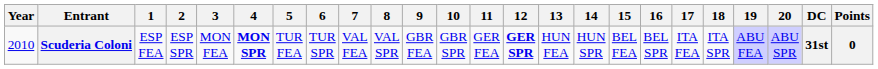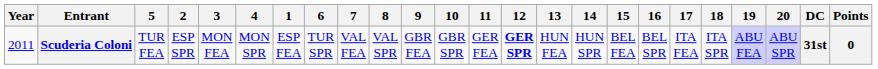columns swapped: 1 <-> 5
Scuderia Coloni | Year: 2010 -> 2011
Scuderia Coloni | 4: bold -> normal
